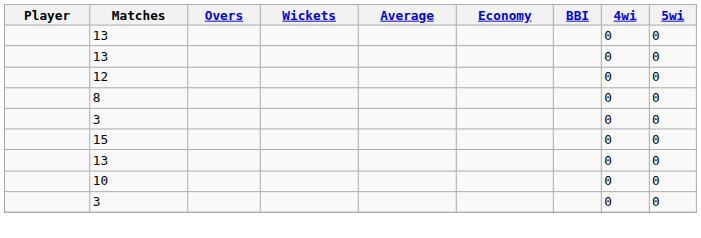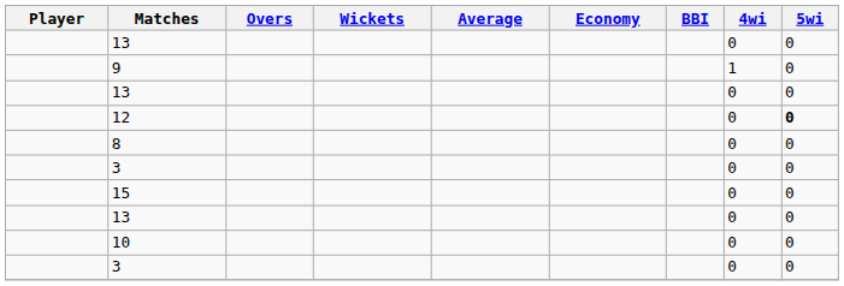+ row: 9 | 1 | 0
12 | 5wi: normal -> bold
